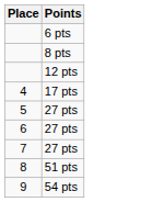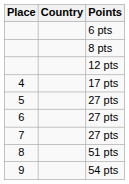+ column: Country
